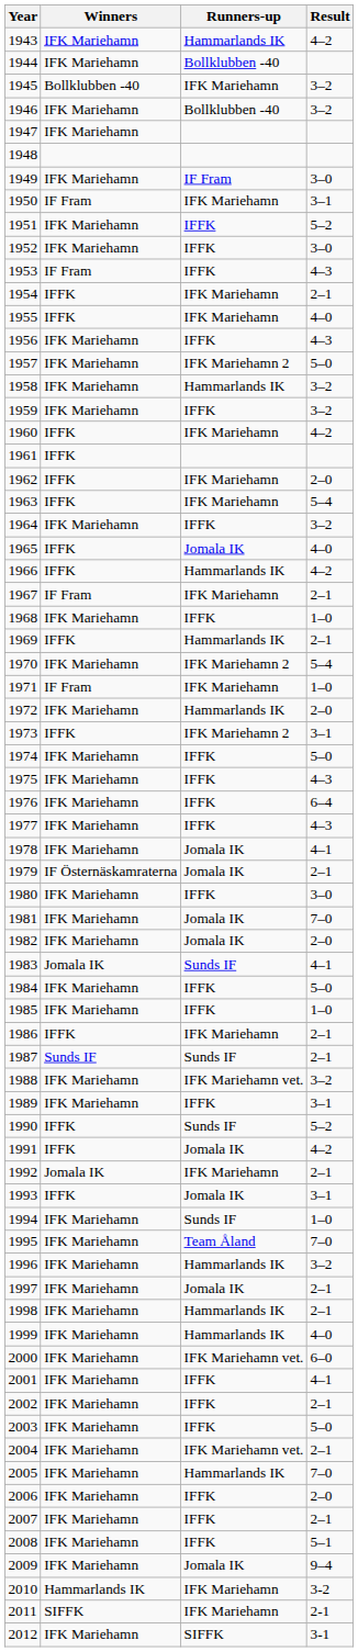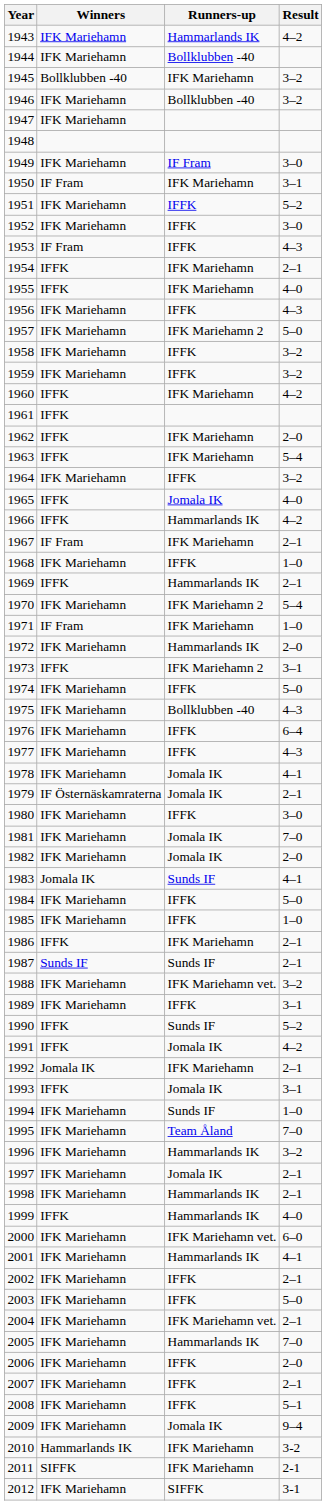1958 | Runners-up: Hammarlands IK -> IFFK
1975 | Runners-up: IFFK -> Bollklubben -40
1999 | Winners: IFK Mariehamn -> IFFK
2001 | Runners-up: IFFK -> Hammarlands IK
